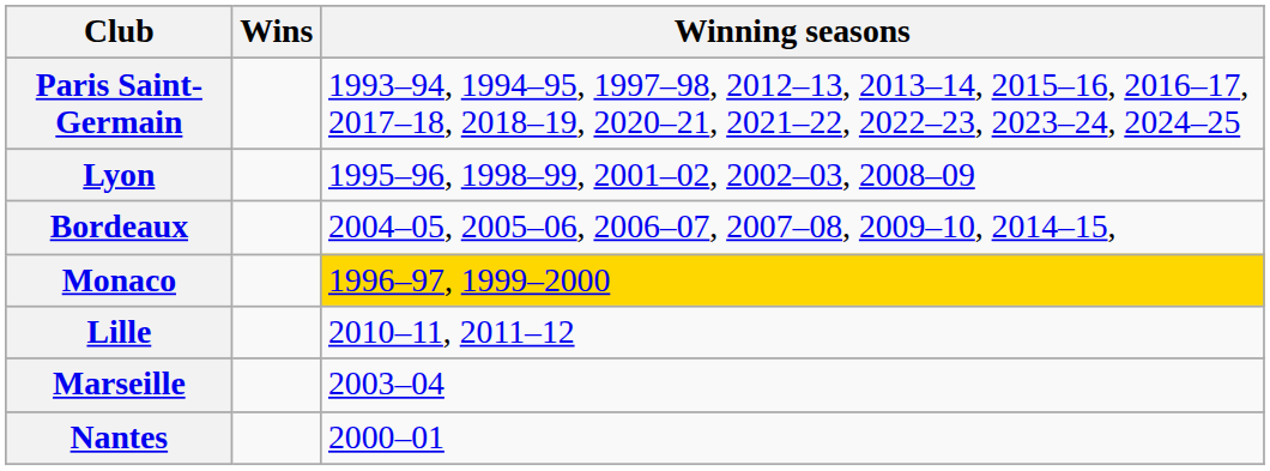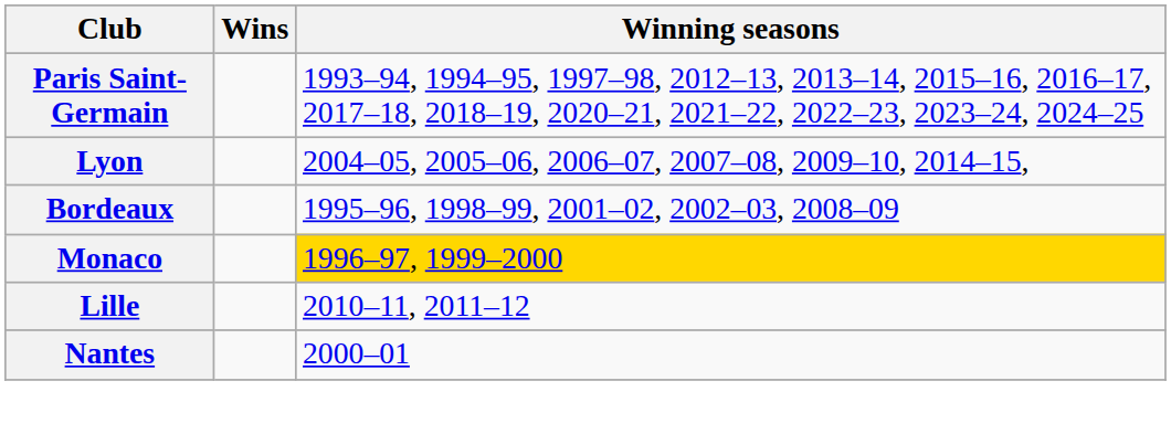Lyon | Winning seasons: 1995–96, 1998–99, 2001–02, 2002–03, 2008–09 -> 2004–05, 2005–06, 2006–07, 2007–08, 2009–10, 2014–15,
Bordeaux | Winning seasons: 2004–05, 2005–06, 2006–07, 2007–08, 2009–10, 2014–15, -> 1995–96, 1998–99, 2001–02, 2002–03, 2008–09
- row: Marseille | 2003–04
